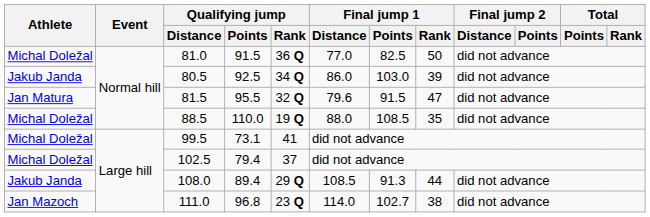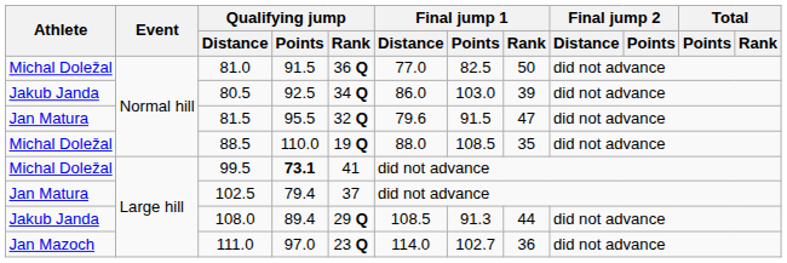99.5 | Qualifying jump / Points: normal -> bold
102.5 | Athlete: Michal Doležal -> Jan Matura
111.0 | Qualifying jump / Points: 96.8 -> 97.0
111.0 | Final jump 1 / Rank: 38 -> 36
